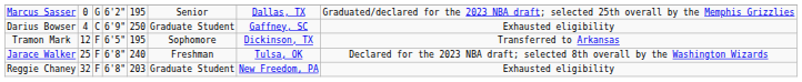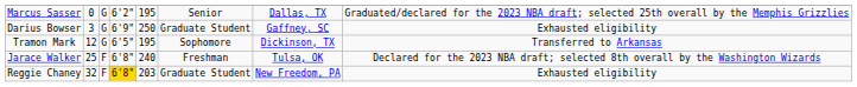Darius Bowser | column 2: 4 -> 3
Darius Bowser | column 3: C -> G
Tramon Mark | column 3: F -> G
Reggie Chaney | column 4: no background -> gold background
